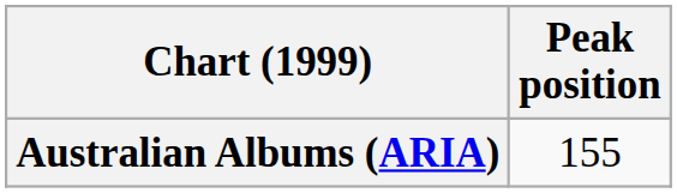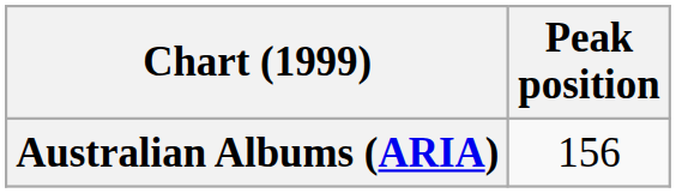Australian Albums (ARIA) | Peak position: 155 -> 156
